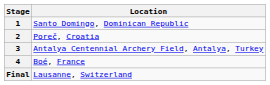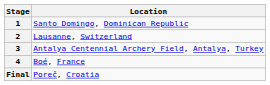2 | Location: Poreč, Croatia -> Lausanne, Switzerland
Final | Location: Lausanne, Switzerland -> Poreč, Croatia
